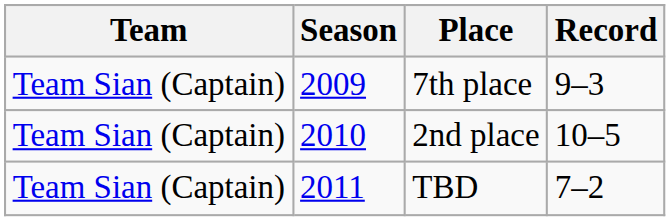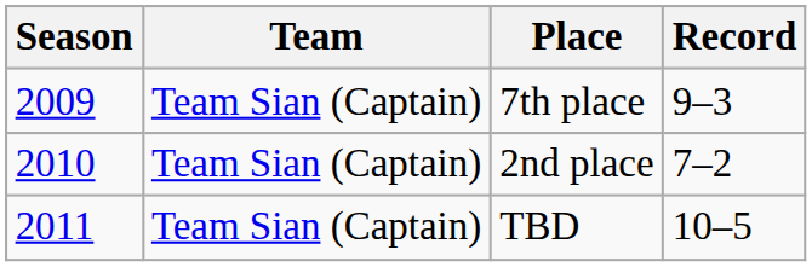columns swapped: Season <-> Team
2nd place | Record: 10–5 -> 7–2
TBD | Record: 7–2 -> 10–5
